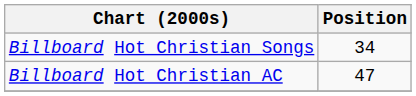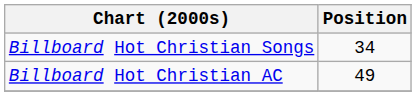Billboard Hot Christian AC | Position: 47 -> 49
